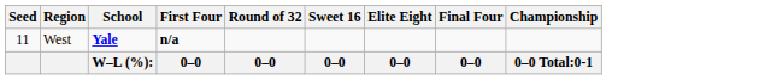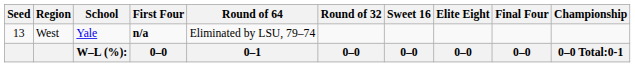+ column: Round of 64 | Eliminated by LSU, 79–74 | 0–1
West | Seed: 11 -> 13
West | School: bold -> normal
